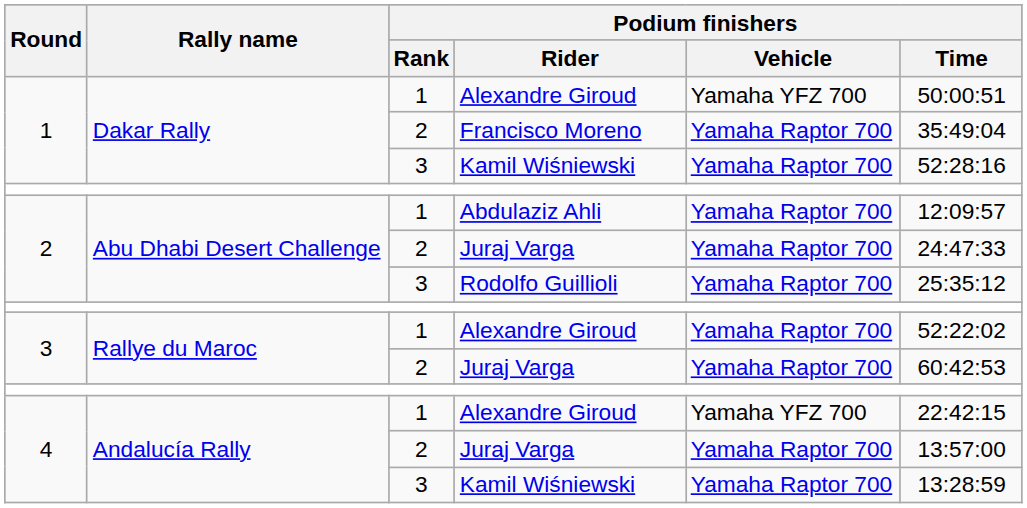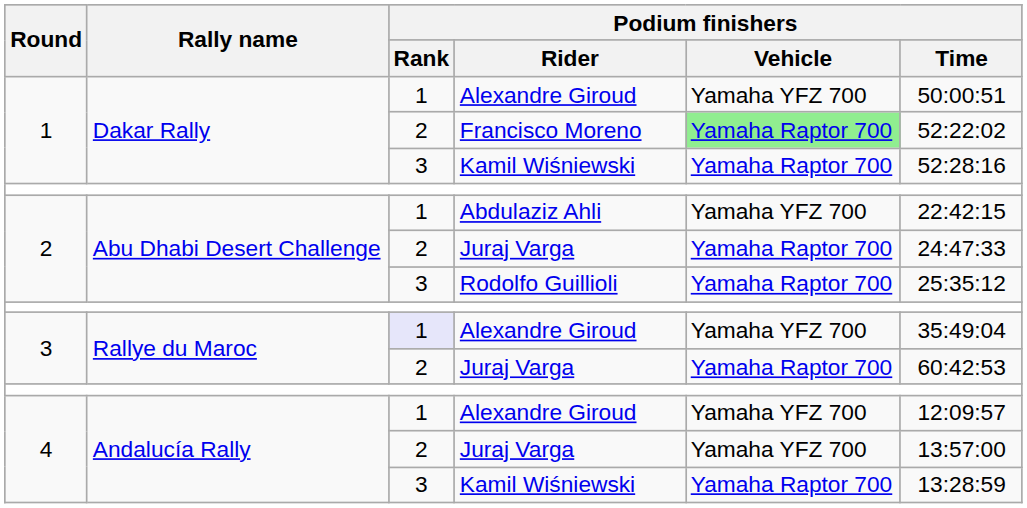Francisco Moreno | Podium finishers / Vehicle: no background -> lightgreen background
Francisco Moreno | Podium finishers / Time: 35:49:04 -> 52:22:02
Abdulaziz Ahli | Podium finishers / Vehicle: Yamaha Raptor 700 -> Yamaha YFZ 700
Abdulaziz Ahli | Podium finishers / Time: 12:09:57 -> 22:42:15
3 / Alexandre Giroud | Podium finishers / Rank: no background -> lavender background
3 / Alexandre Giroud | Podium finishers / Vehicle: Yamaha Raptor 700 -> Yamaha YFZ 700
3 / Alexandre Giroud | Podium finishers / Time: 52:22:02 -> 35:49:04
4 / Alexandre Giroud | Podium finishers / Time: 22:42:15 -> 12:09:57
4 / Juraj Varga | Podium finishers / Vehicle: Yamaha Raptor 700 -> Yamaha YFZ 700
